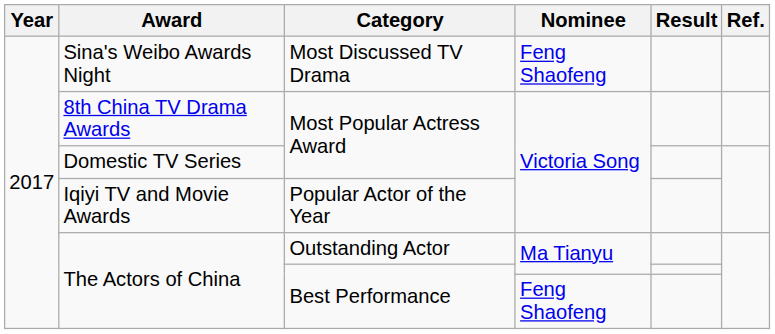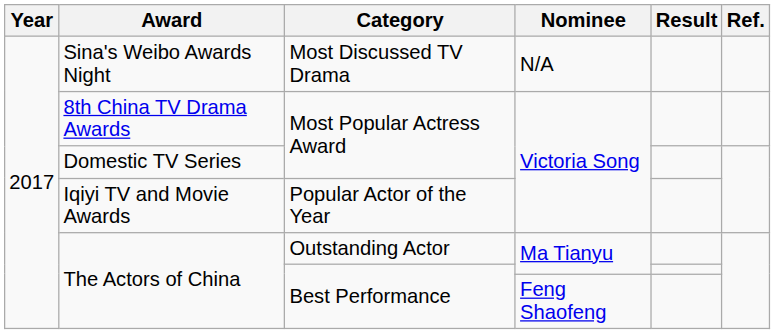Sina's Weibo Awards Night | Nominee: Feng Shaofeng -> N/A
